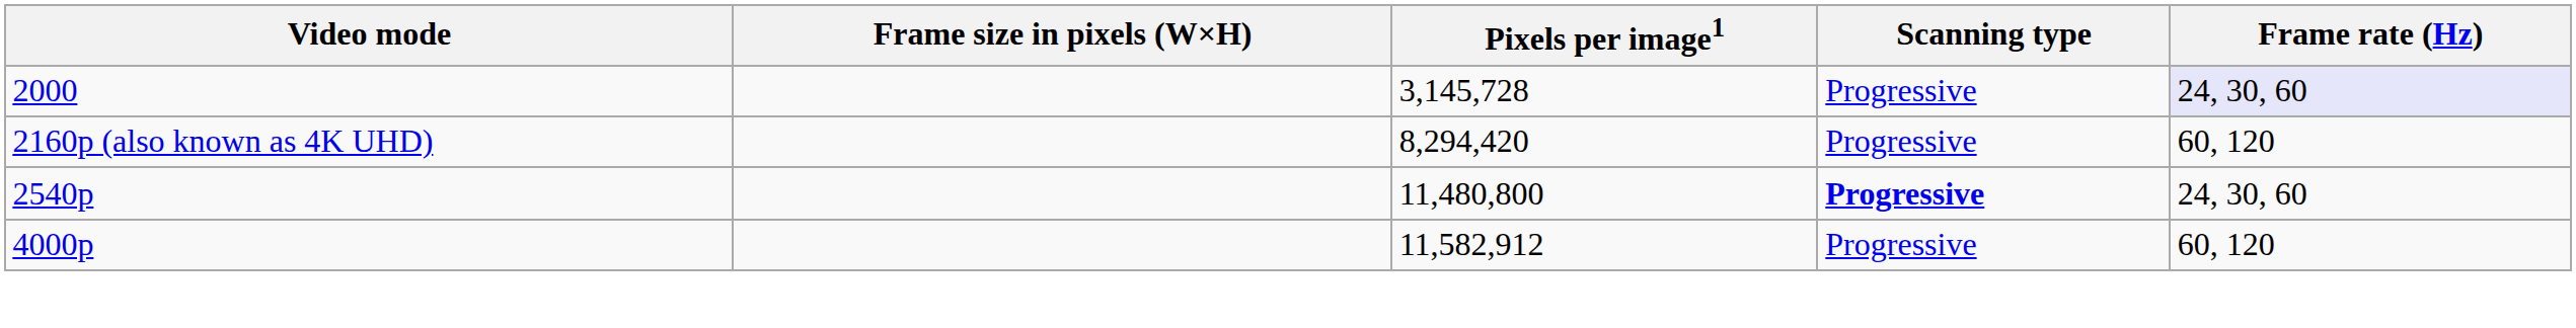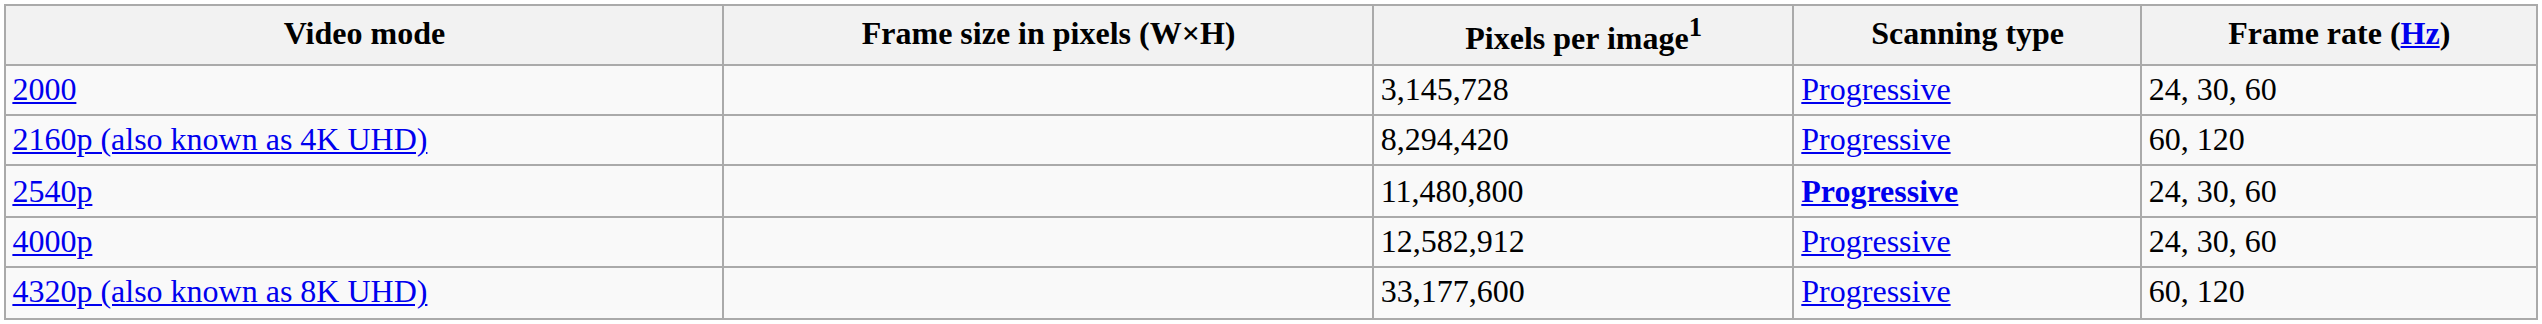2000 | Frame rate (Hz): lavender background -> no background
4000p | Pixels per image1: 11,582,912 -> 12,582,912
4000p | Frame rate (Hz): 60, 120 -> 24, 30, 60
+ row: 4320p (also known as 8K UHD) | 33,177,600 | Progressive | 60, 120
